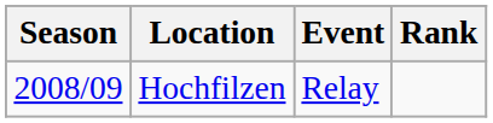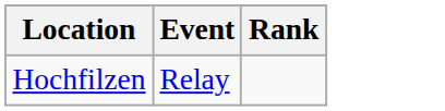- column: Season | 2008/09
